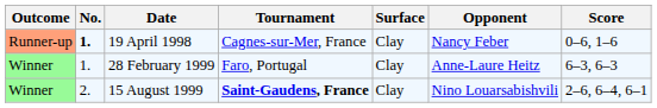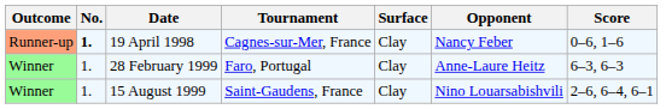15 August 1999 | No.: 2. -> 1.
15 August 1999 | Tournament: bold -> normal
